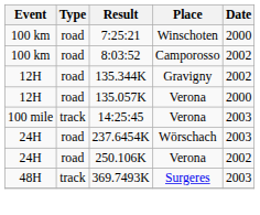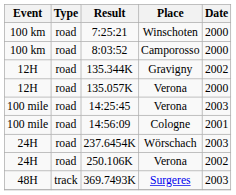8:03:52 | Date: 2002 -> 2000
14:25:45 | Type: track -> road
+ row: 100 mile | road | 14:56:09 | Cologne | 2001
